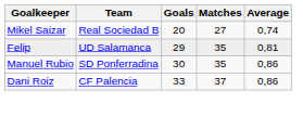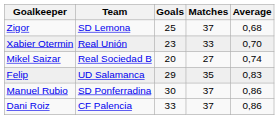+ row: Zigor | SD Lemona | 25 | 37 | 0,68
+ row: Xabier Otermin | Real Unión | 23 | 33 | 0,70
Felip | Average: 0,81 -> 0,83
Manuel Rubio | Matches: 35 -> 37
